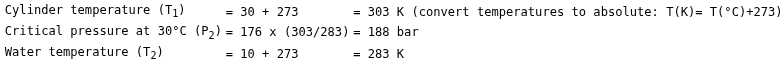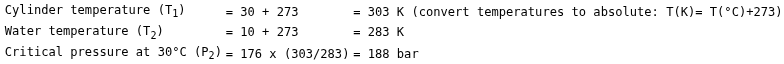rows swapped: Water temperature (T2) <-> Critical pressure at 30°C (P2)
